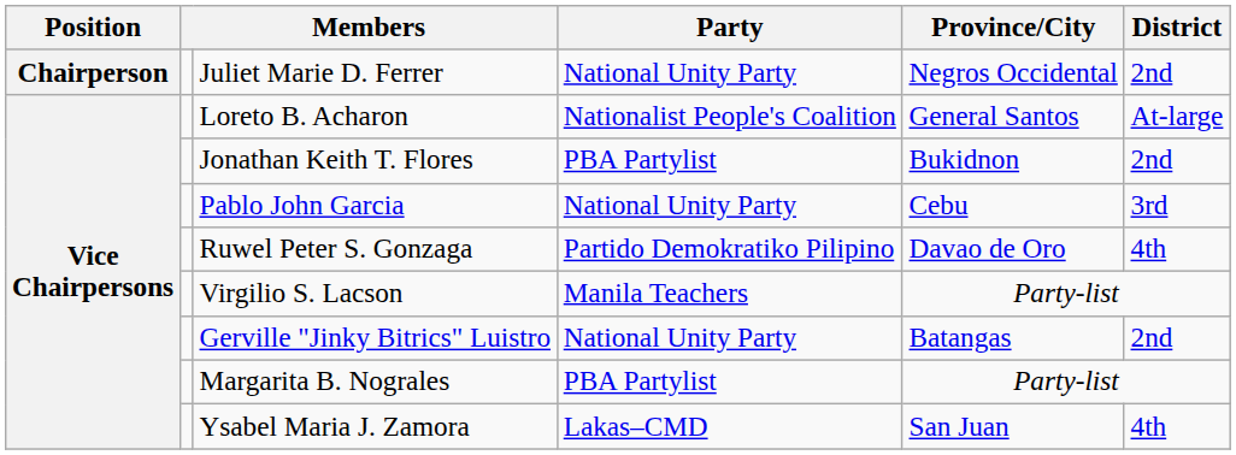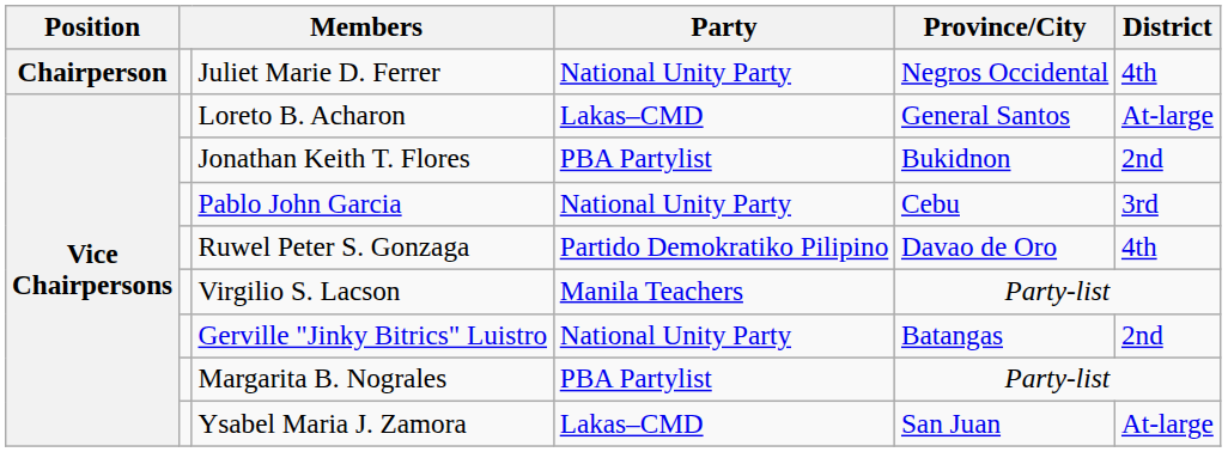Juliet Marie D. Ferrer | District: 2nd -> 4th
Loreto B. Acharon | Party: Nationalist People's Coalition -> Lakas–CMD
Ysabel Maria J. Zamora | District: 4th -> At-large
